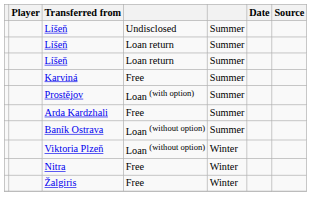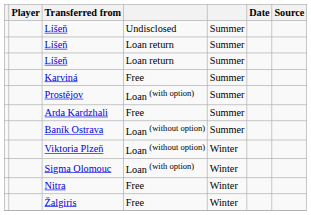+ row: Sigma Olomouc | Loan (with option) | Winter
